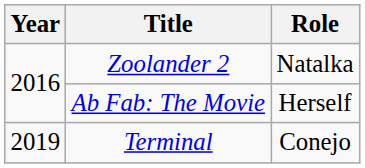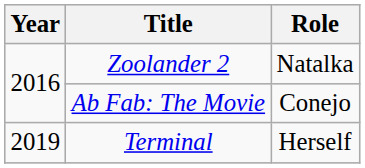Ab Fab: The Movie | Role: Herself -> Conejo
Terminal | Role: Conejo -> Herself
